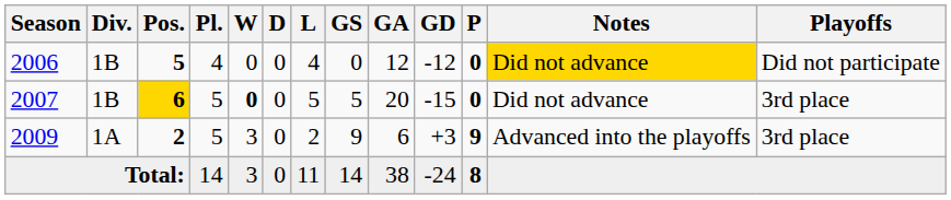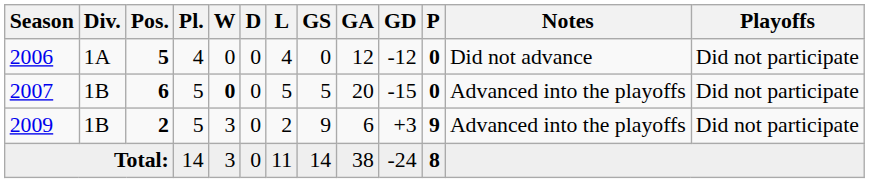2006 | Div.: 1B -> 1A
2006 | Notes: gold background -> no background
2007 | Pos.: gold background -> no background
2007 | Notes: Did not advance -> Advanced into the playoffs
2007 | Playoffs: 3rd place -> Did not participate
2009 | Div.: 1A -> 1B
2009 | Playoffs: 3rd place -> Did not participate
